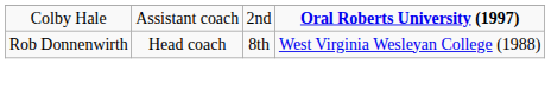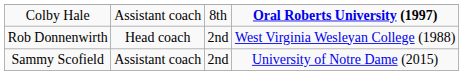Colby Hale | column 3: 2nd -> 8th
Rob Donnenwirth | column 3: 8th -> 2nd
+ row: Sammy Scofield | Assistant coach | 2nd | University of Notre Dame (2015)
